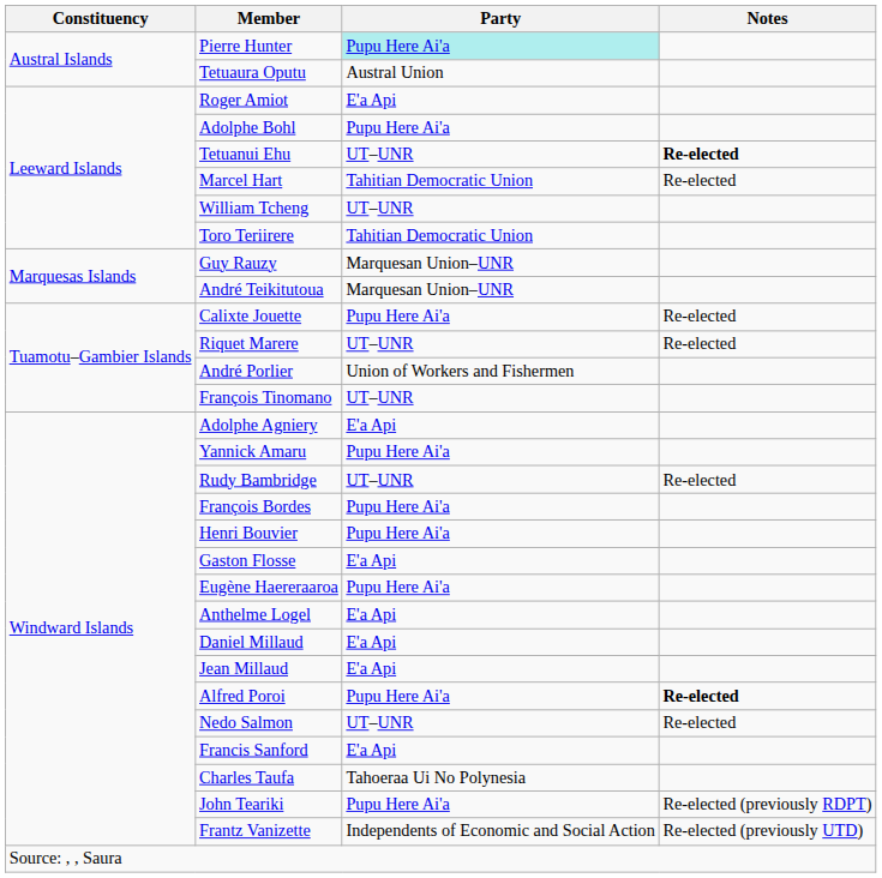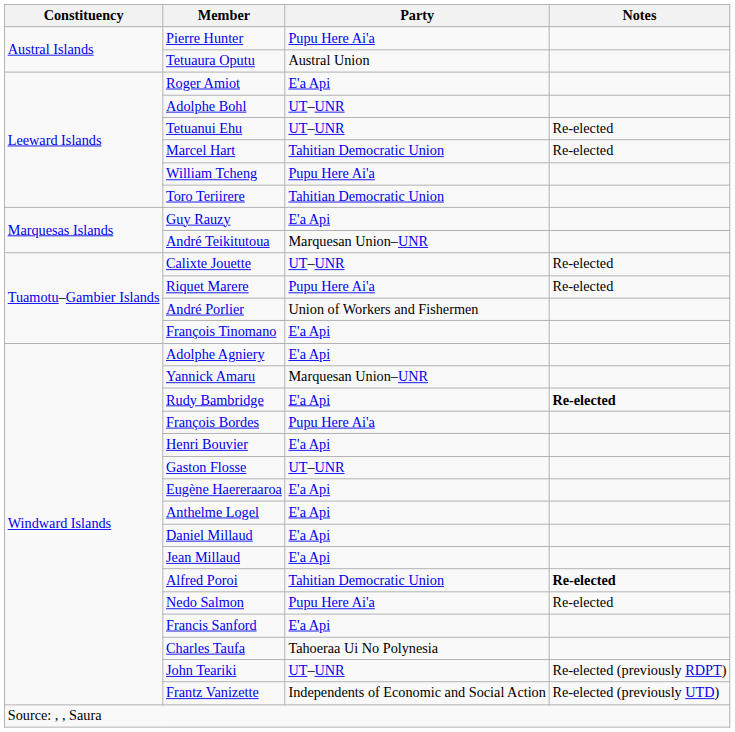Pierre Hunter | Party: paleturquoise background -> no background
Adolphe Bohl | Party: Pupu Here Ai'a -> UT–UNR
Tetuanui Ehu | Notes: bold -> normal
William Tcheng | Party: UT–UNR -> Pupu Here Ai'a
Guy Rauzy | Party: Marquesan Union–UNR -> E'a Api
Calixte Jouette | Party: Pupu Here Ai'a -> UT–UNR
Riquet Marere | Party: UT–UNR -> Pupu Here Ai'a
François Tinomano | Party: UT–UNR -> E'a Api
Yannick Amaru | Party: Pupu Here Ai'a -> Marquesan Union–UNR
Rudy Bambridge | Party: UT–UNR -> E'a Api
Rudy Bambridge | Notes: normal -> bold
Henri Bouvier | Party: Pupu Here Ai'a -> E'a Api
Gaston Flosse | Party: E'a Api -> UT–UNR
Eugène Haereraaroa | Party: Pupu Here Ai'a -> E'a Api
Alfred Poroi | Party: Pupu Here Ai'a -> Tahitian Democratic Union
Nedo Salmon | Party: UT–UNR -> Pupu Here Ai'a
John Teariki | Party: Pupu Here Ai'a -> UT–UNR
